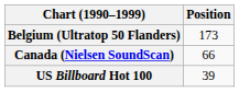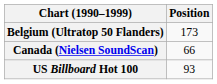US Billboard Hot 100 | Position: 39 -> 93
